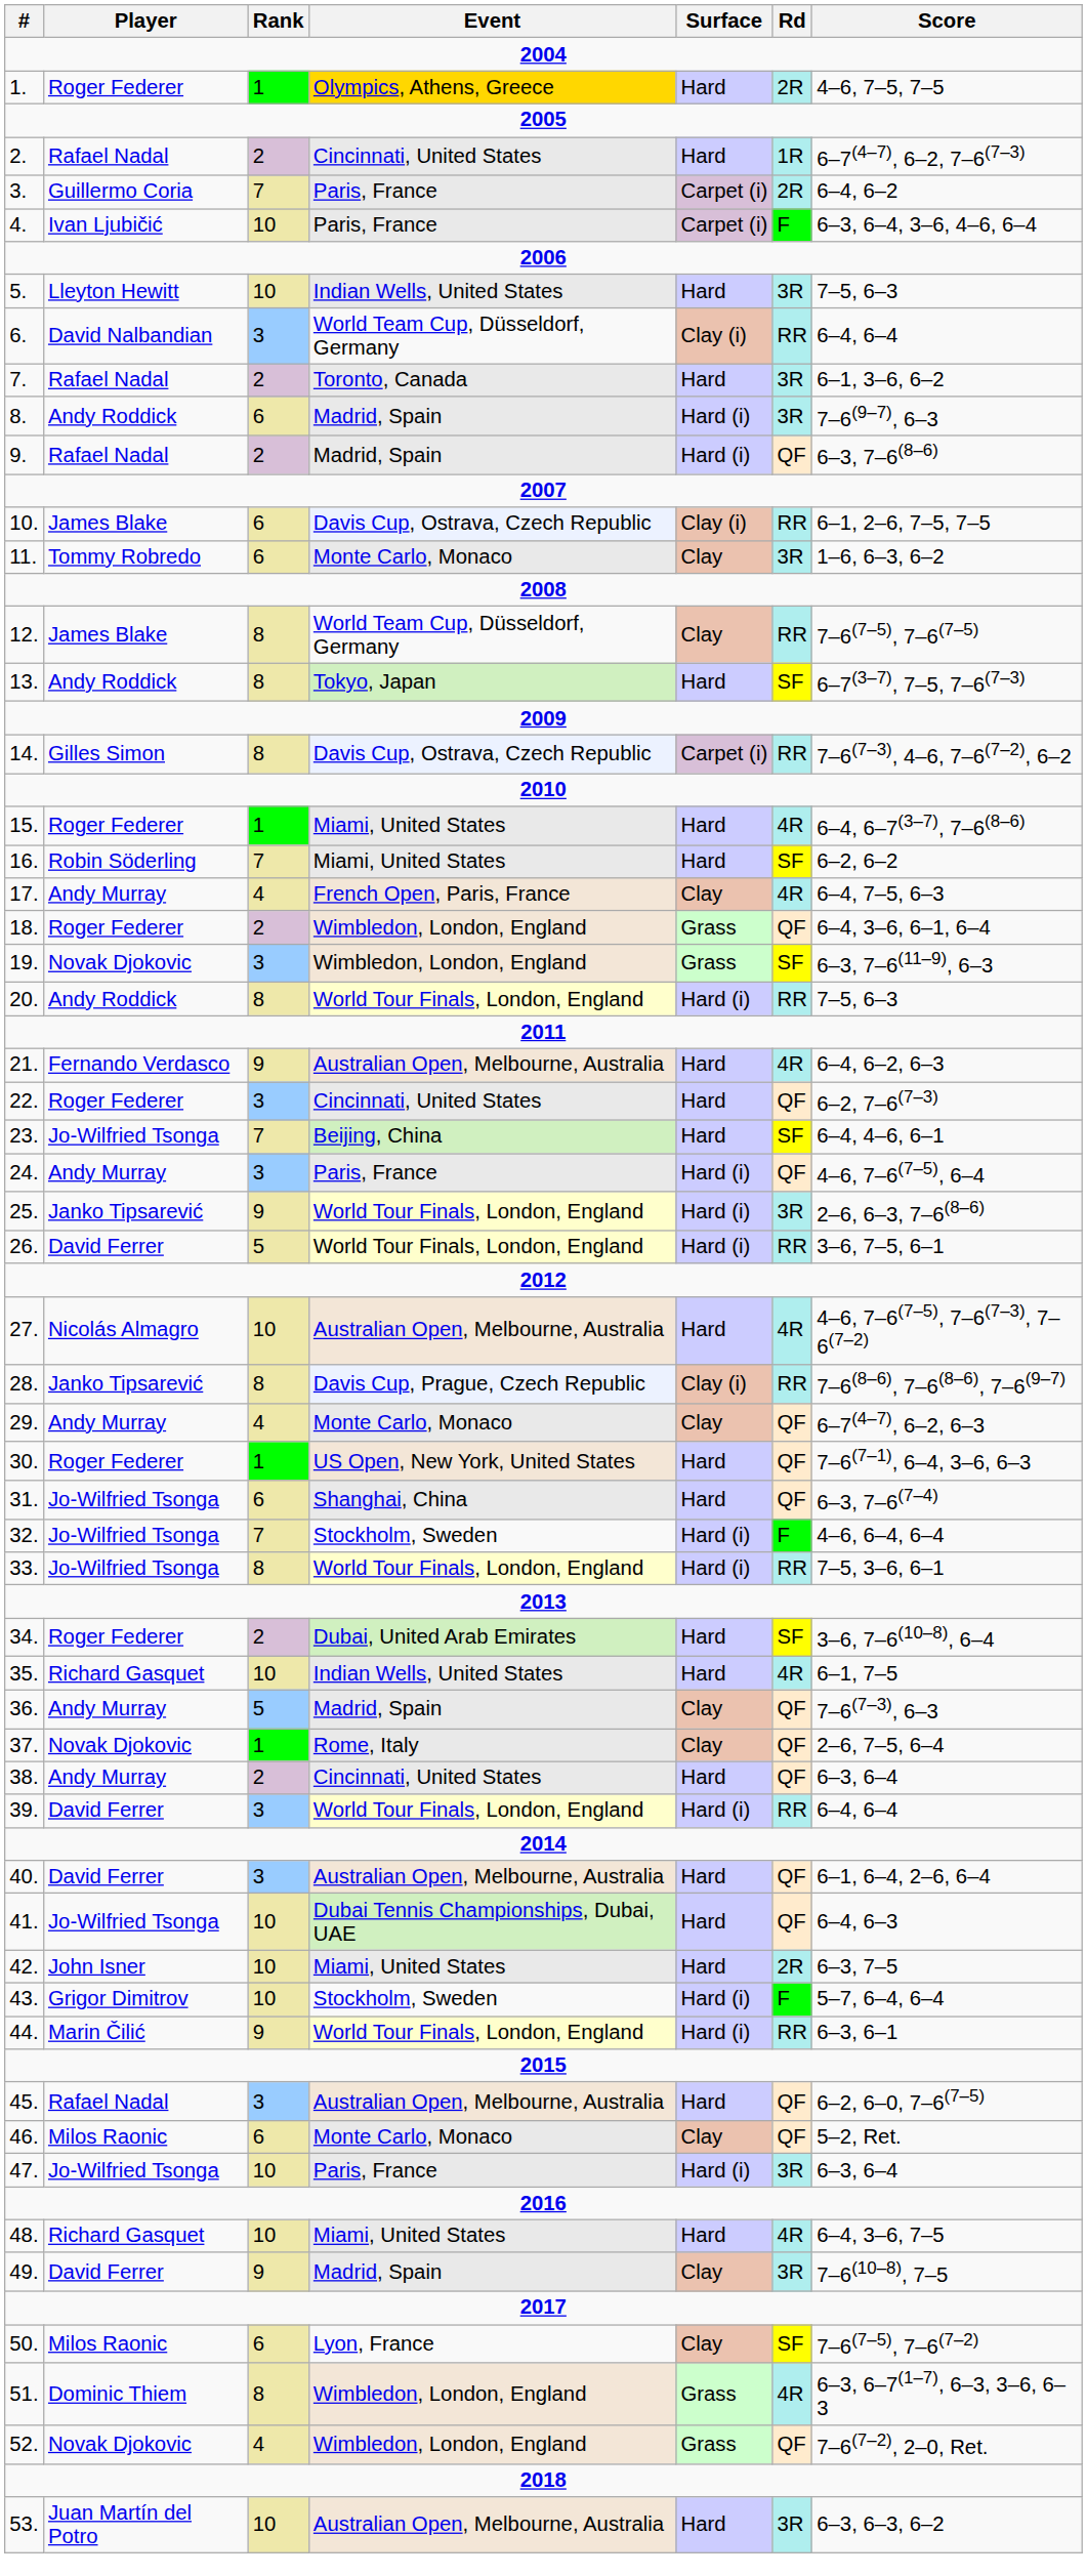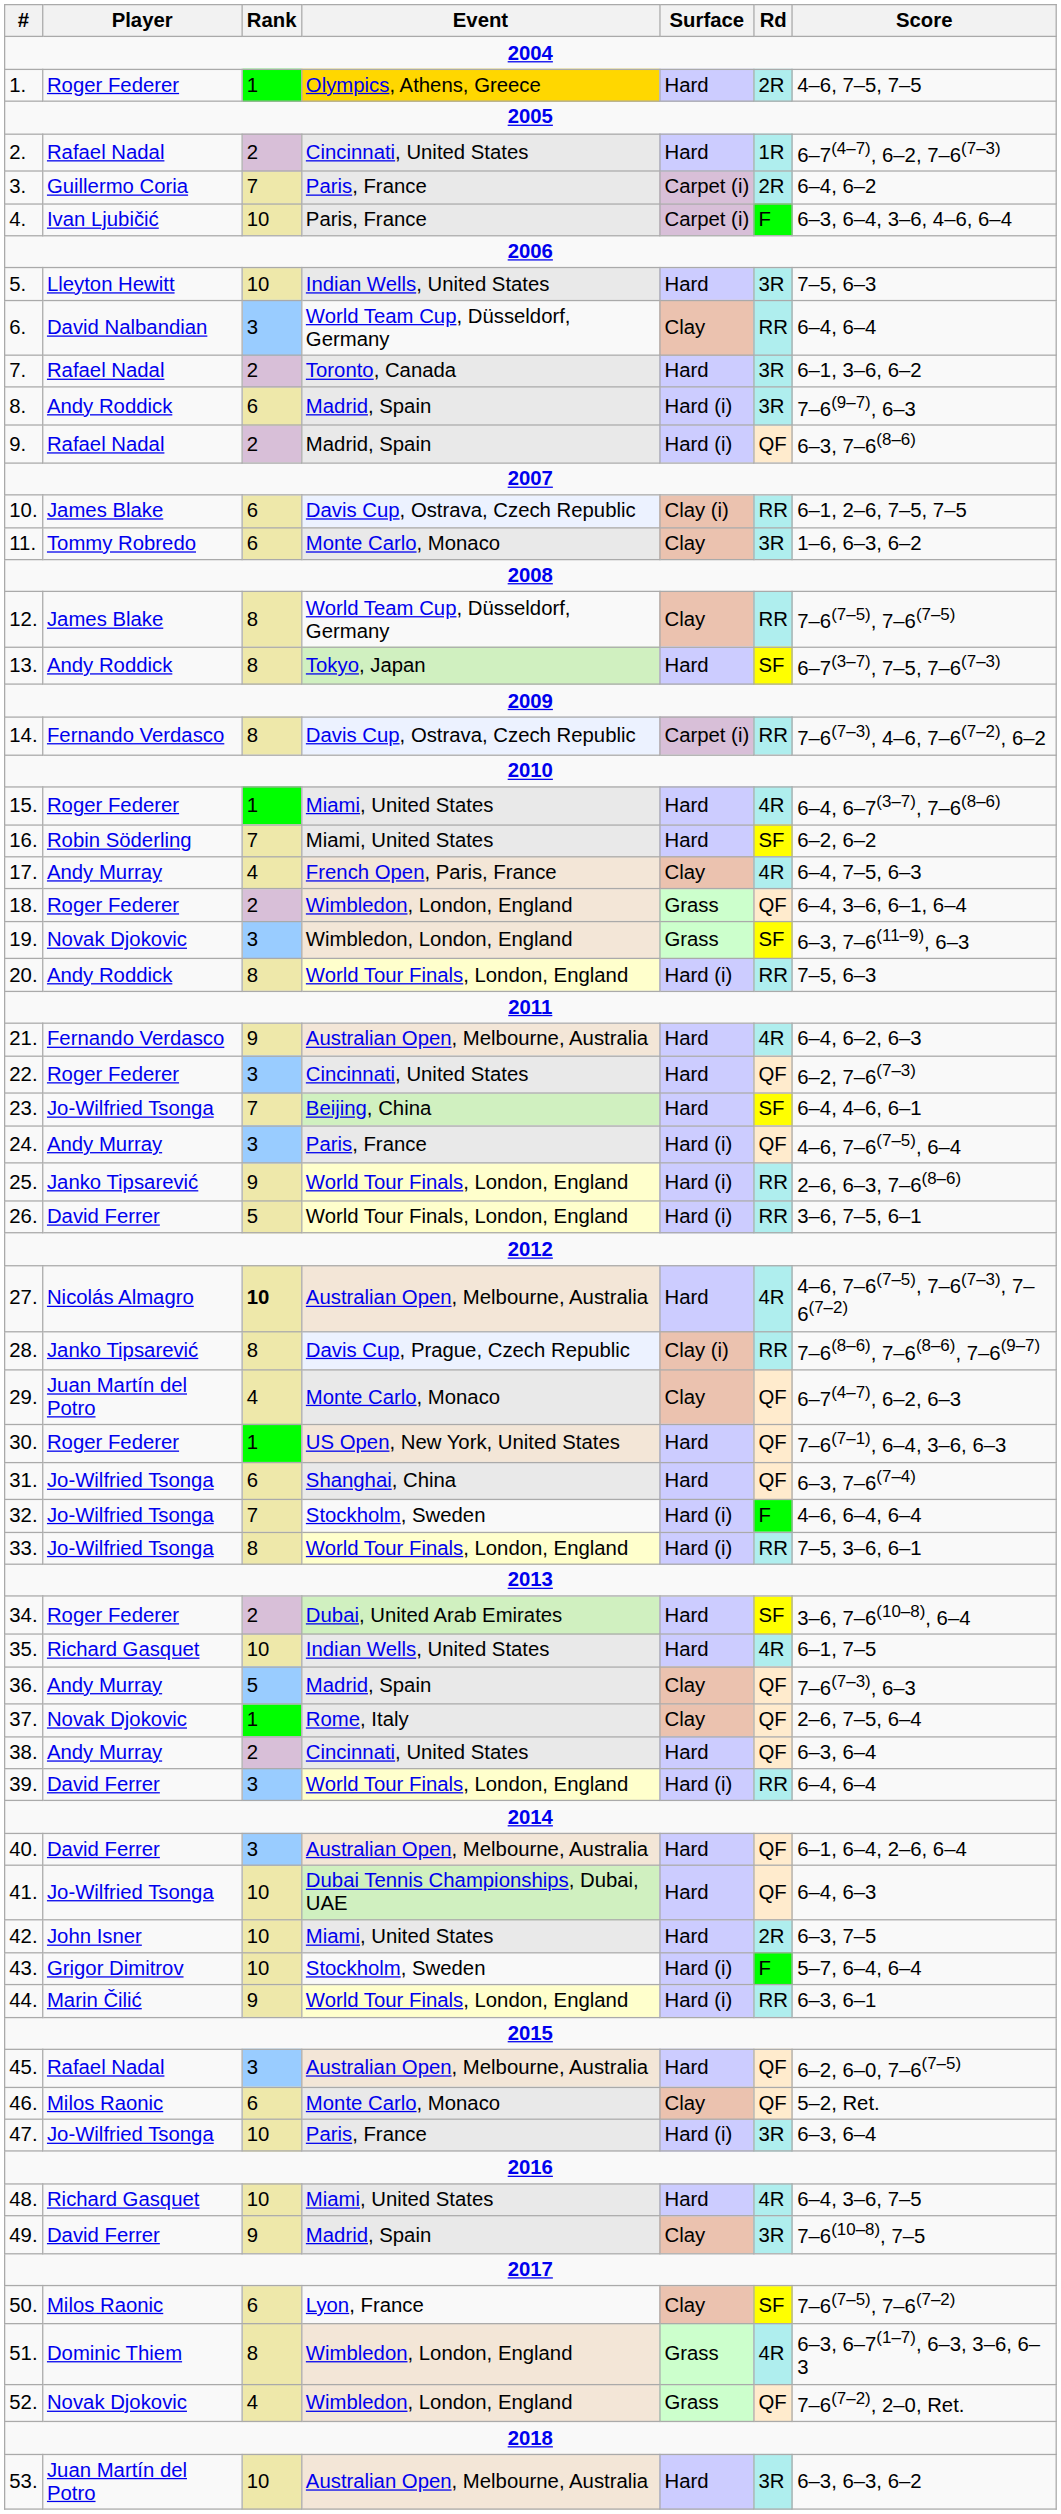6. | Surface: Clay (i) -> Clay
14. | Player: Gilles Simon -> Fernando Verdasco
25. | Rd: 3R -> RR
27. | Rank: normal -> bold
29. | Player: Andy Murray -> Juan Martín del Potro
